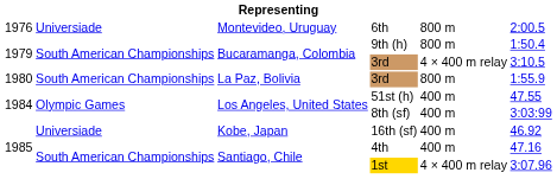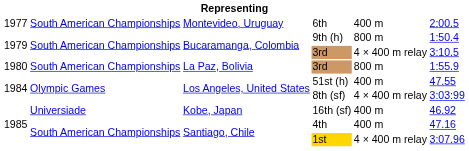6th | column 1: 1976 -> 1977
6th | column 2: Universiade -> South American Championships
6th | column 5: 800 m -> 400 m
8th (sf) | column 5: 400 m -> 4 × 400 m relay
